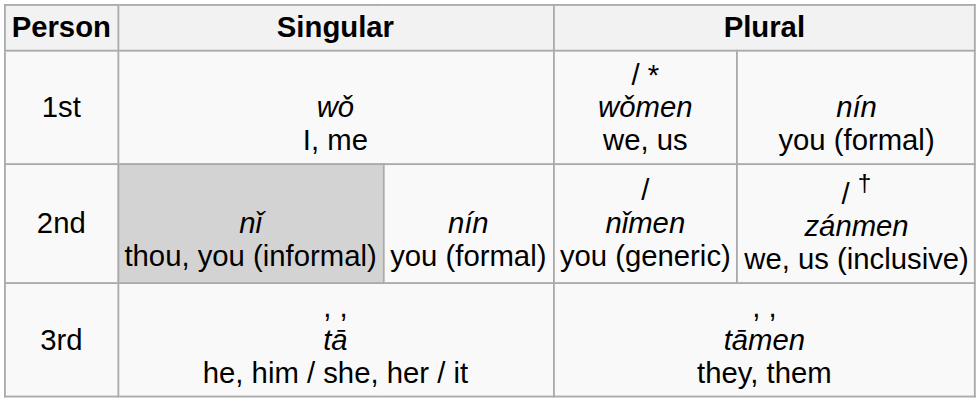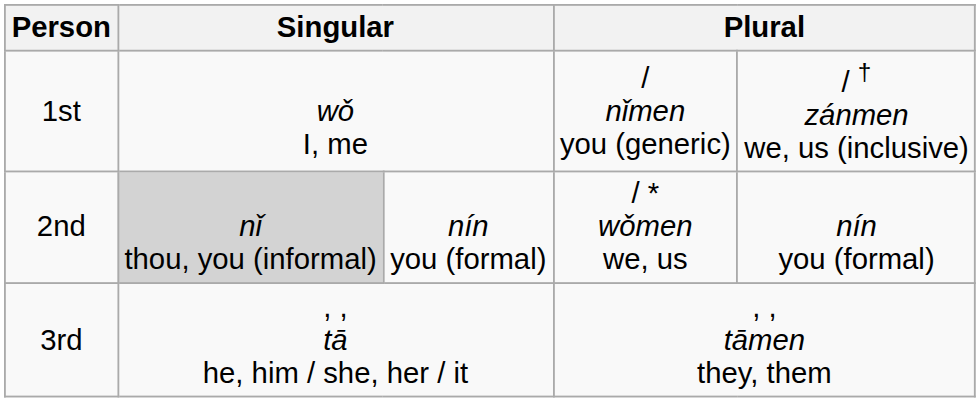1st | column 4: / * wǒmen we, us -> / nǐmen you (generic)
1st | column 5: nín you (formal) -> / † zánmen we, us (inclusive)
2nd | column 4: / nǐmen you (generic) -> / * wǒmen we, us
2nd | column 5: / † zánmen we, us (inclusive) -> nín you (formal)
